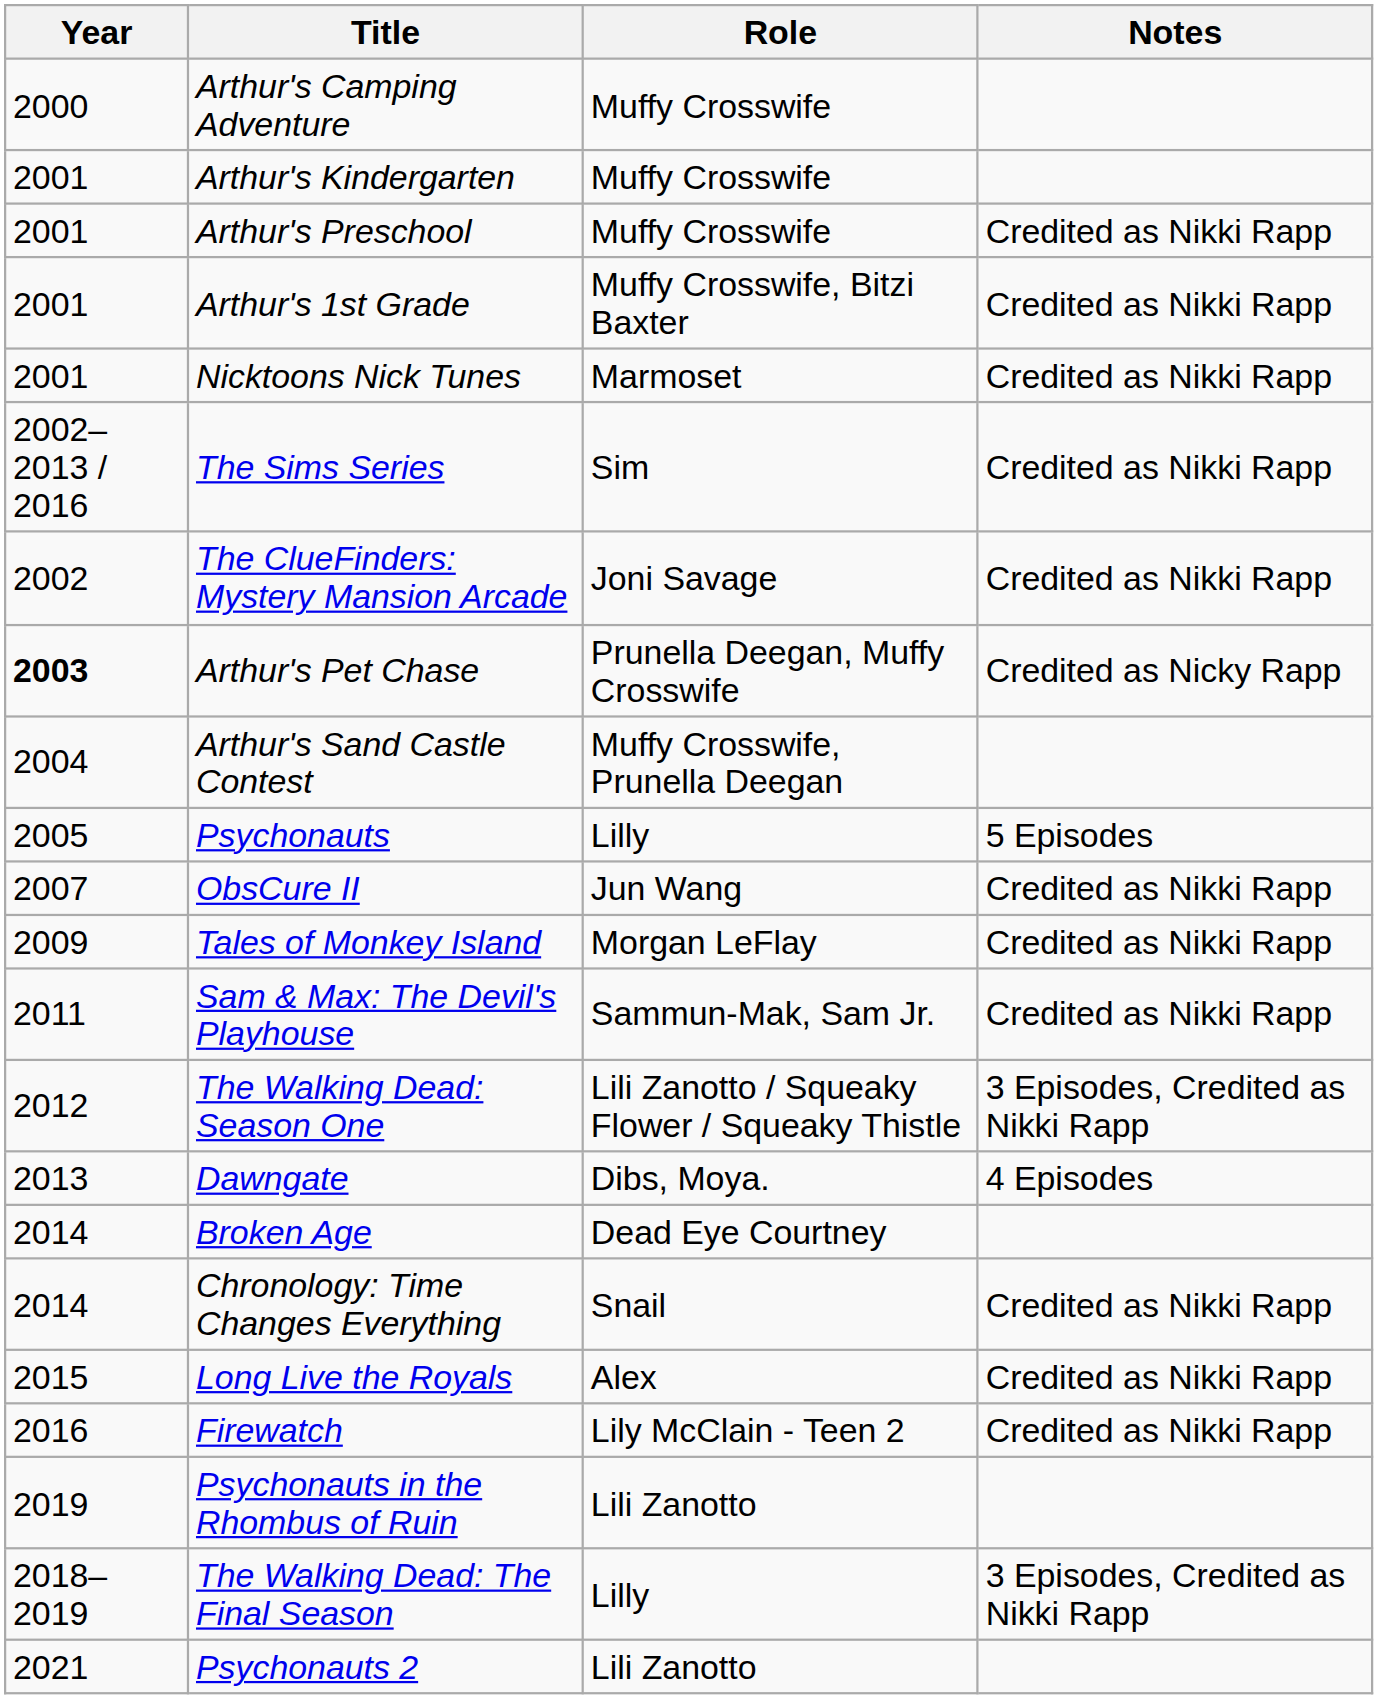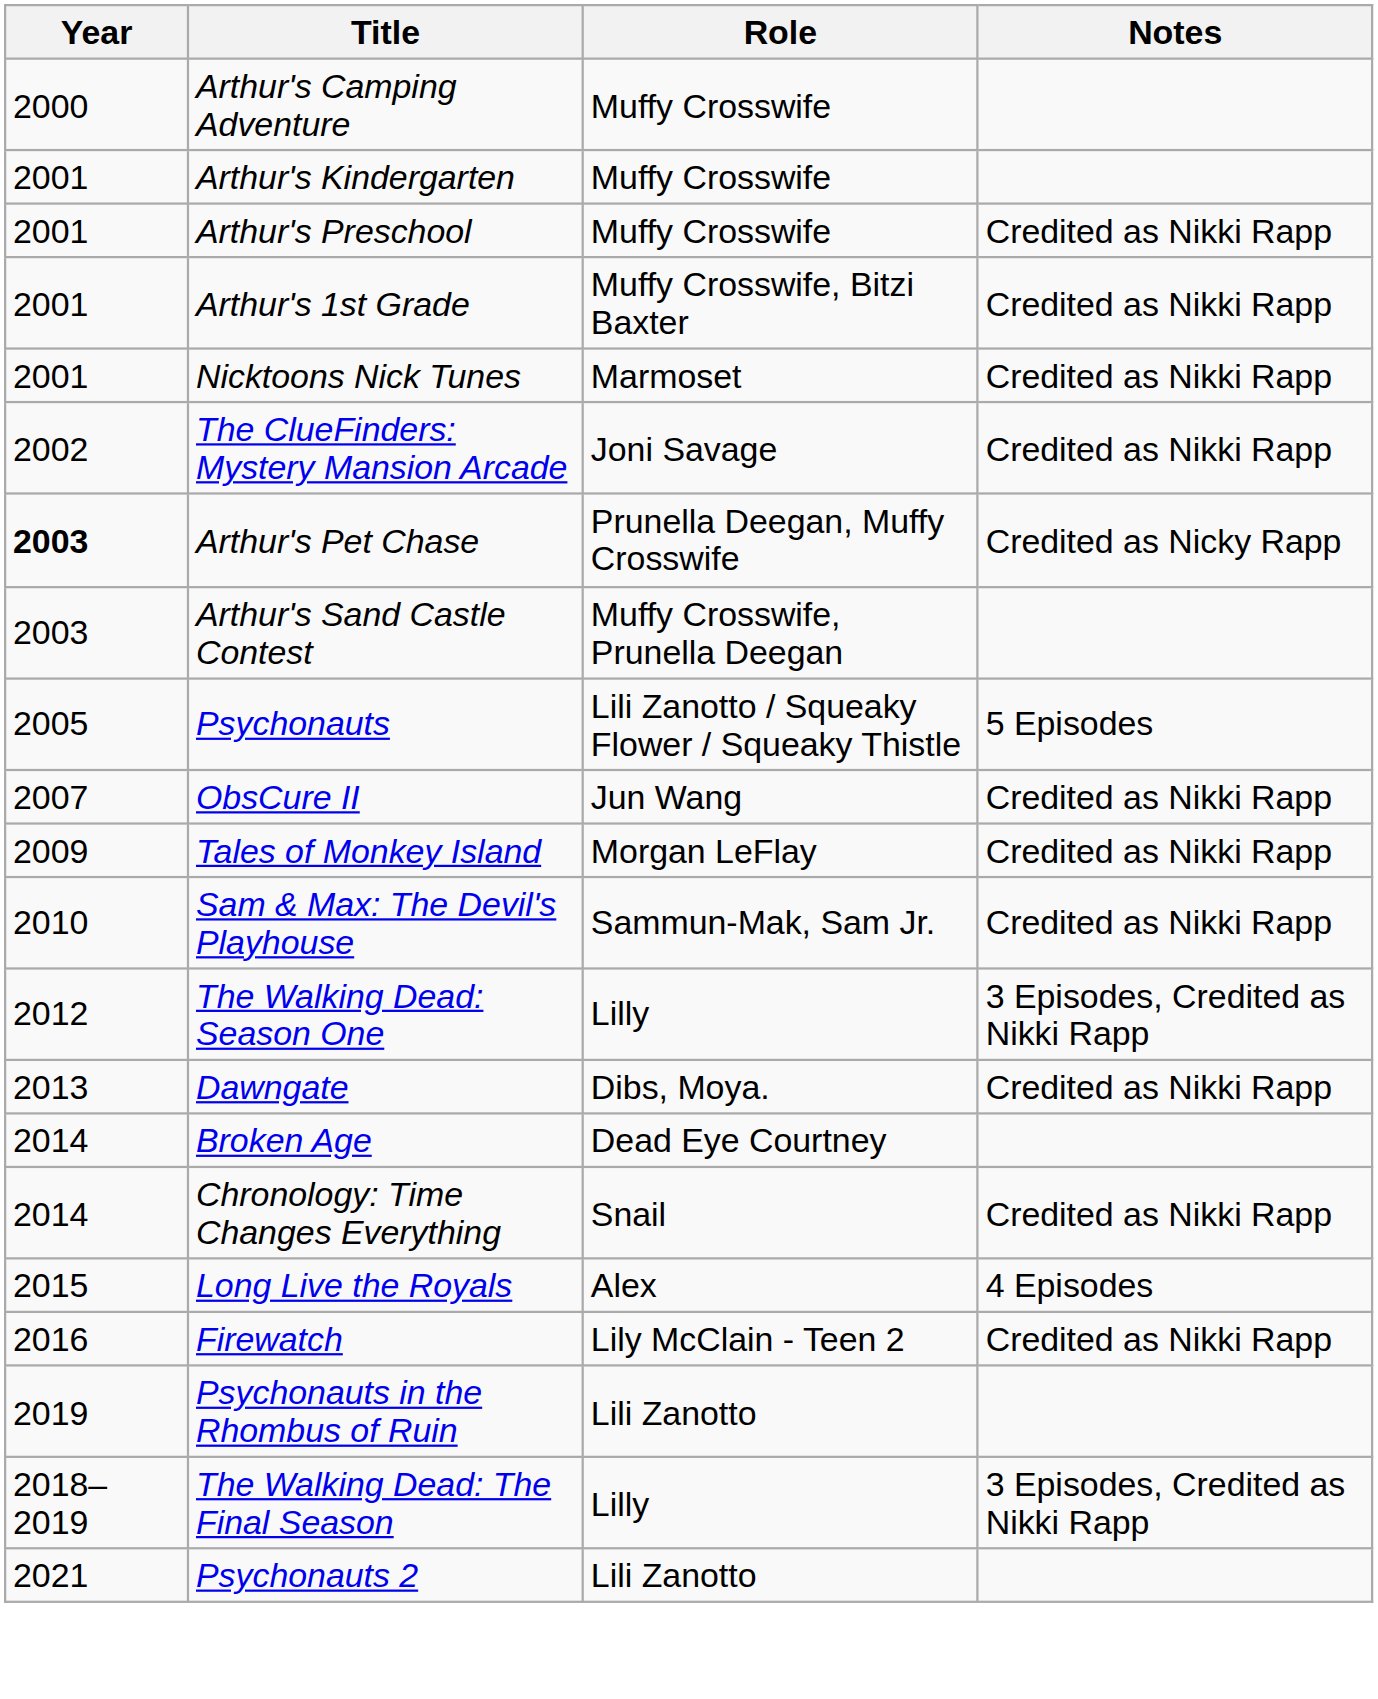- row: 2002–2013 / 2016 | The Sims Series | Sim | Credited as Nikki Rapp
Arthur's Sand Castle Contest | Year: 2004 -> 2003
Psychonauts | Role: Lilly -> Lili Zanotto / Squeaky Flower / Squeaky Thistle
Sam & Max: The Devil's Playhouse | Year: 2011 -> 2010
The Walking Dead: Season One | Role: Lili Zanotto / Squeaky Flower / Squeaky Thistle -> Lilly
Dawngate | Notes: 4 Episodes -> Credited as Nikki Rapp
Long Live the Royals | Notes: Credited as Nikki Rapp -> 4 Episodes
